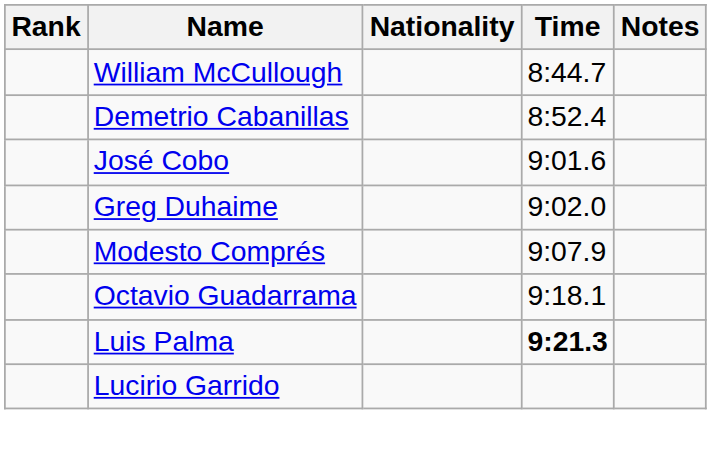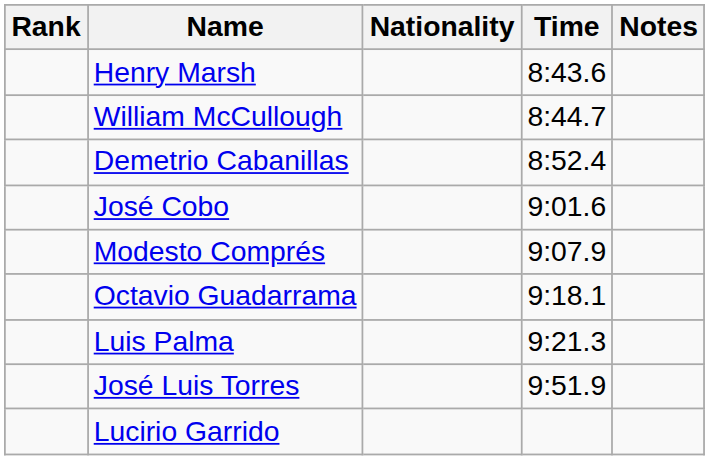+ row: Henry Marsh | 8:43.6
- row: Greg Duhaime | 9:02.0
Luis Palma | Time: bold -> normal
+ row: José Luis Torres | 9:51.9
